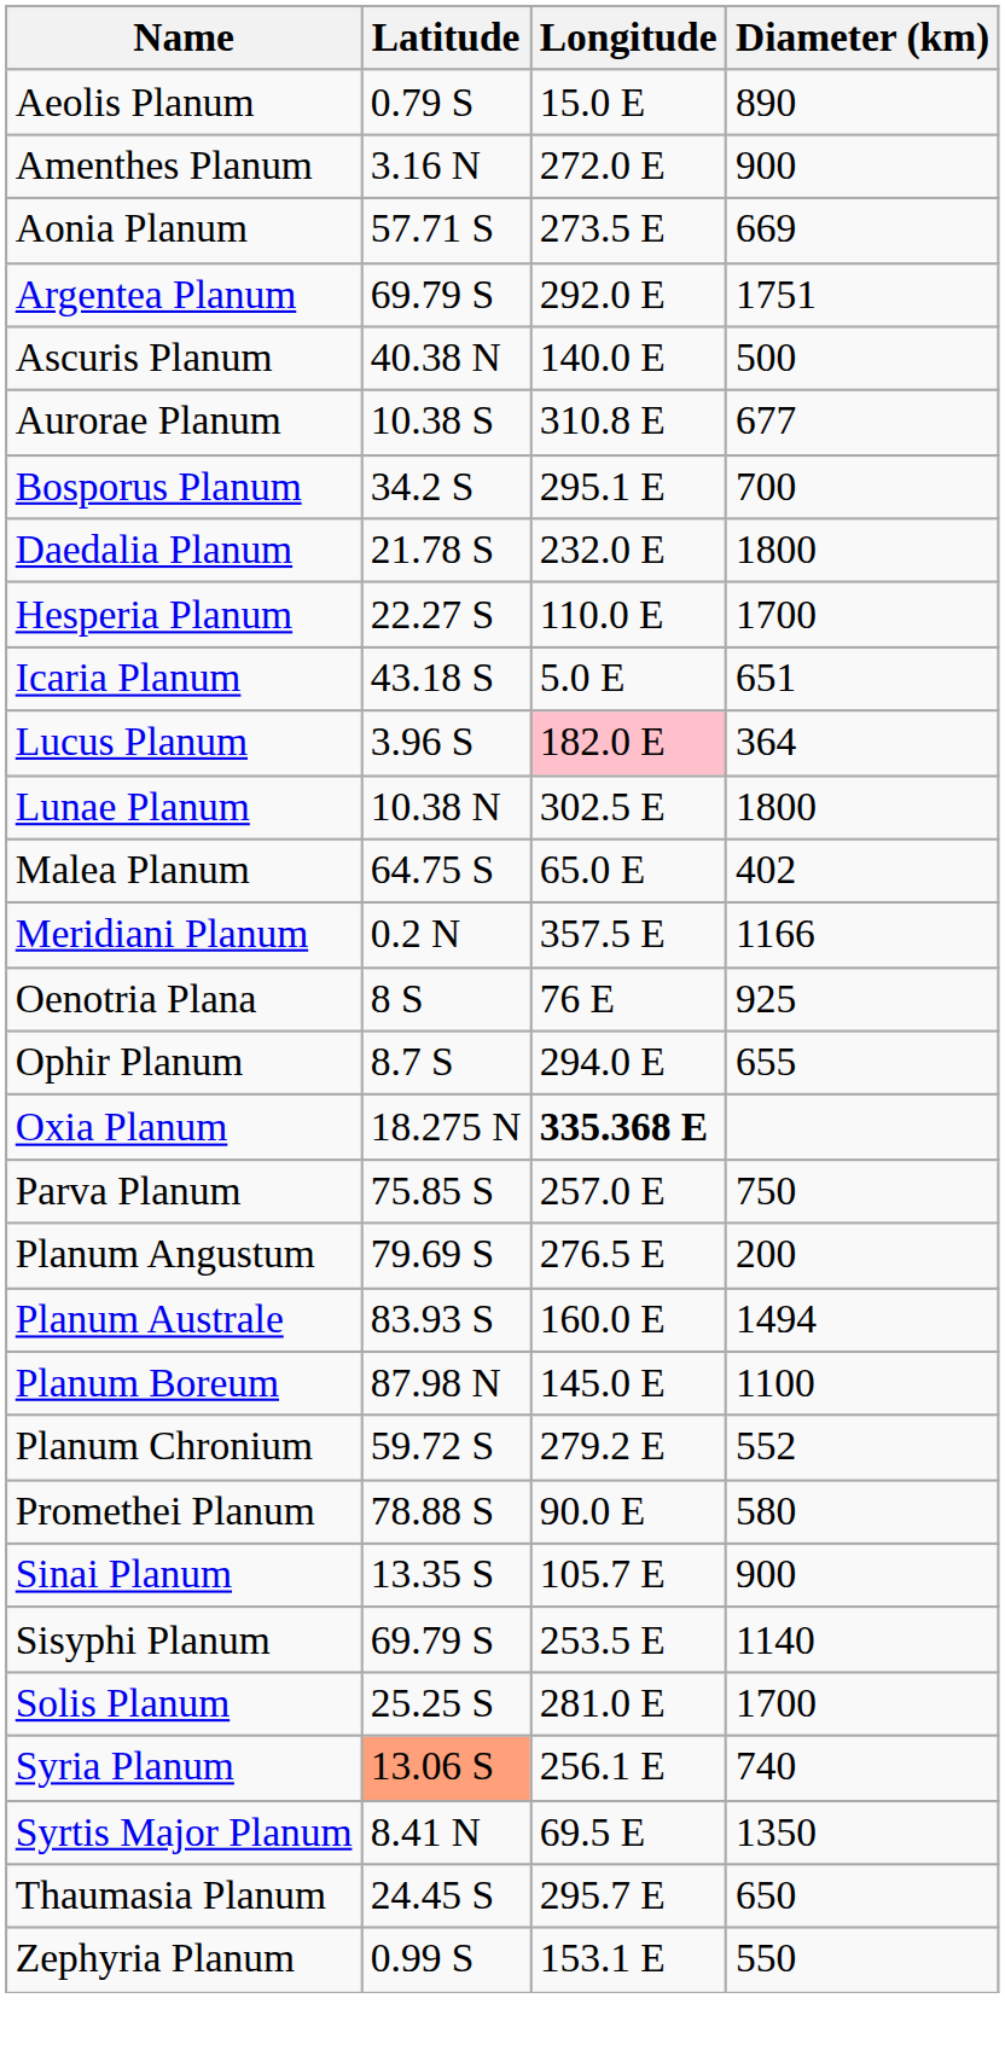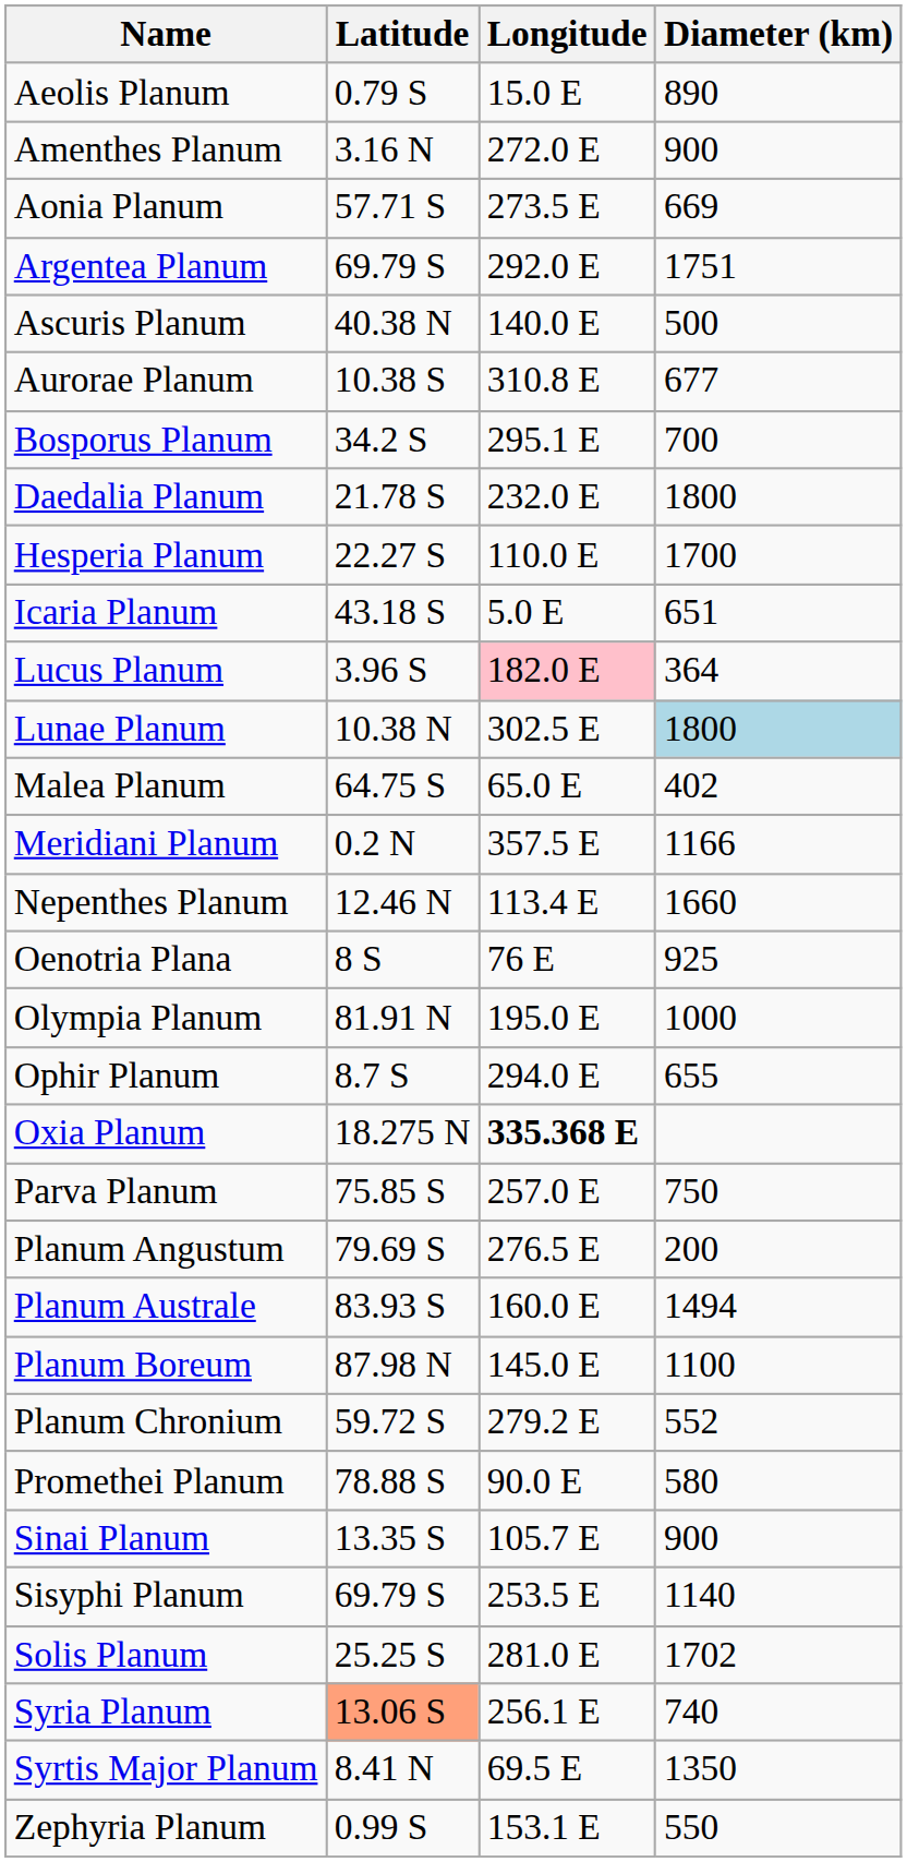Lunae Planum | Diameter (km): no background -> lightblue background
+ row: Nepenthes Planum | 12.46 N | 113.4 E | 1660
+ row: Olympia Planum | 81.91 N | 195.0 E | 1000
Solis Planum | Diameter (km): 1700 -> 1702
- row: Thaumasia Planum | 24.45 S | 295.7 E | 650
